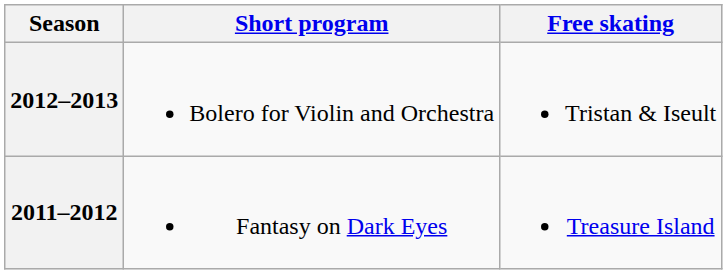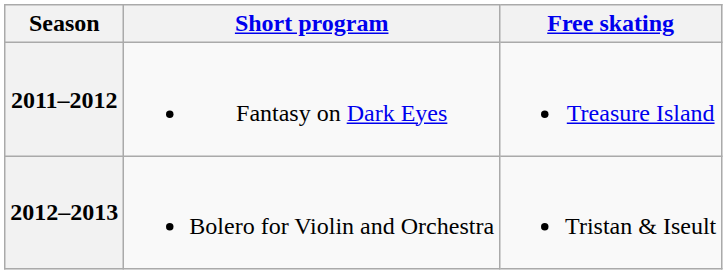rows swapped: 2012–2013 <-> 2011–2012
